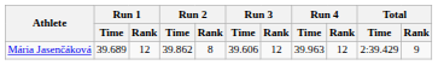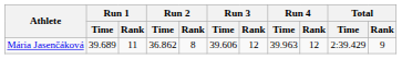Mária Jasenčáková | Run 1 / Rank: 12 -> 11
Mária Jasenčáková | Run 2 / Time: 39.862 -> 36.862
